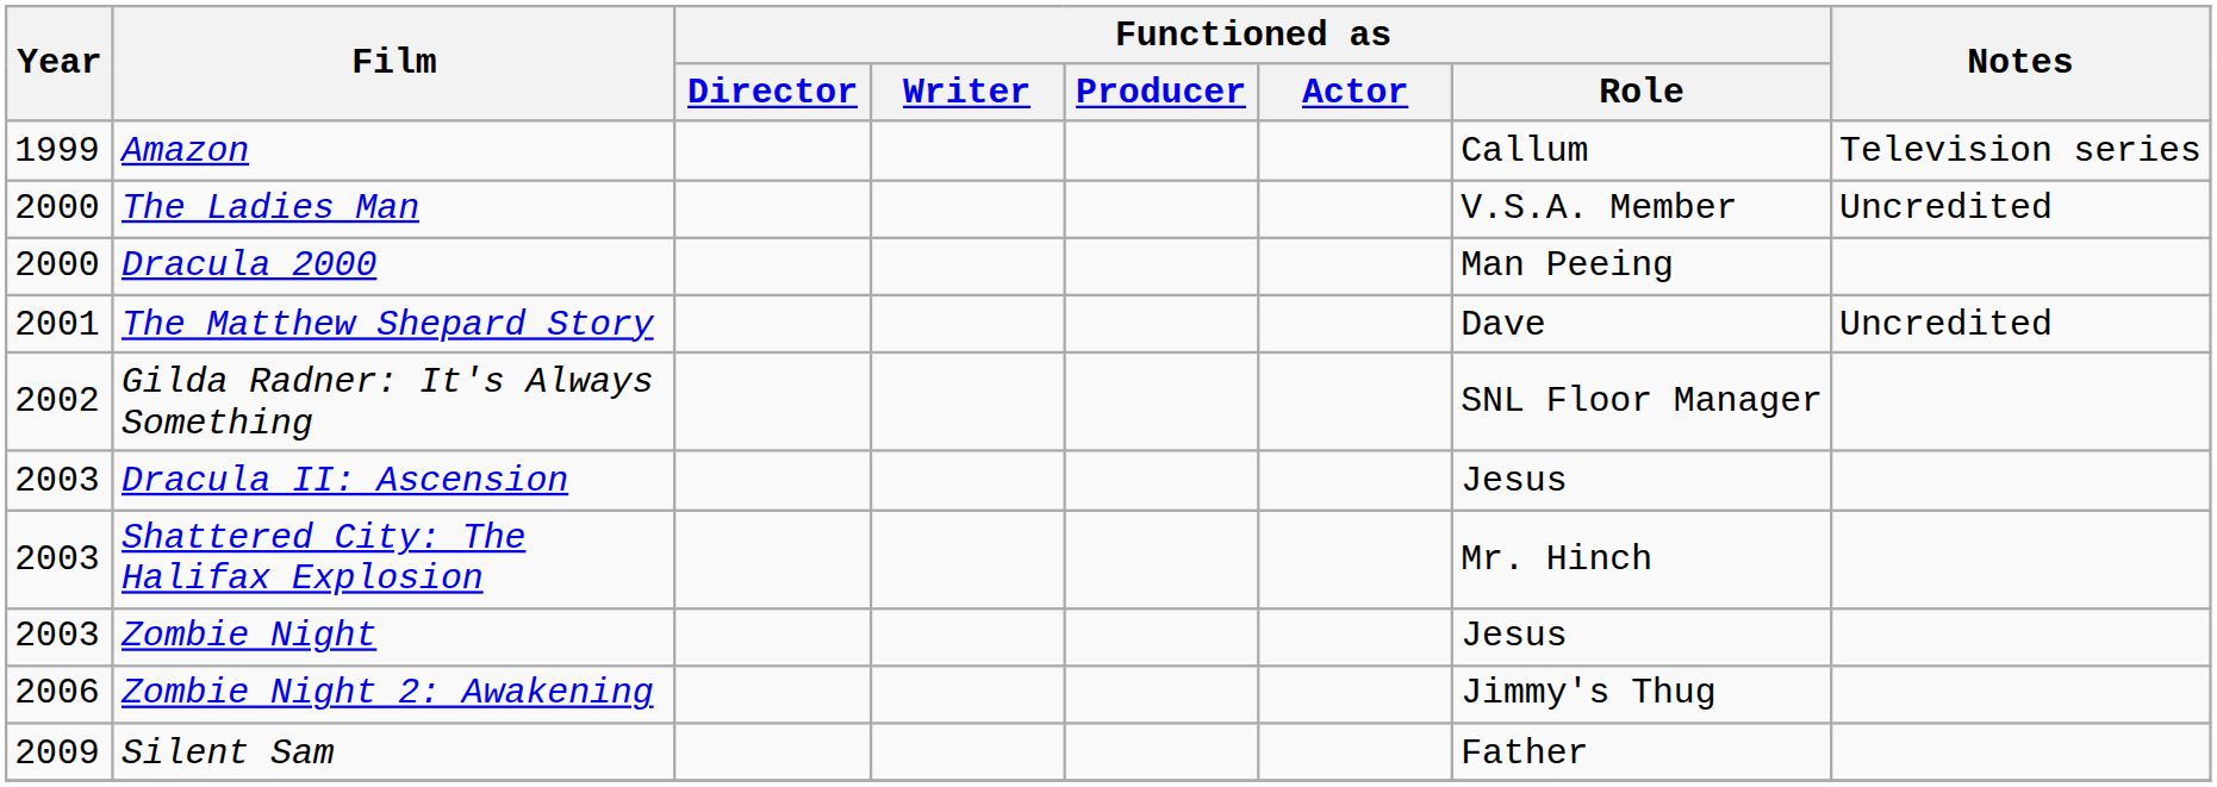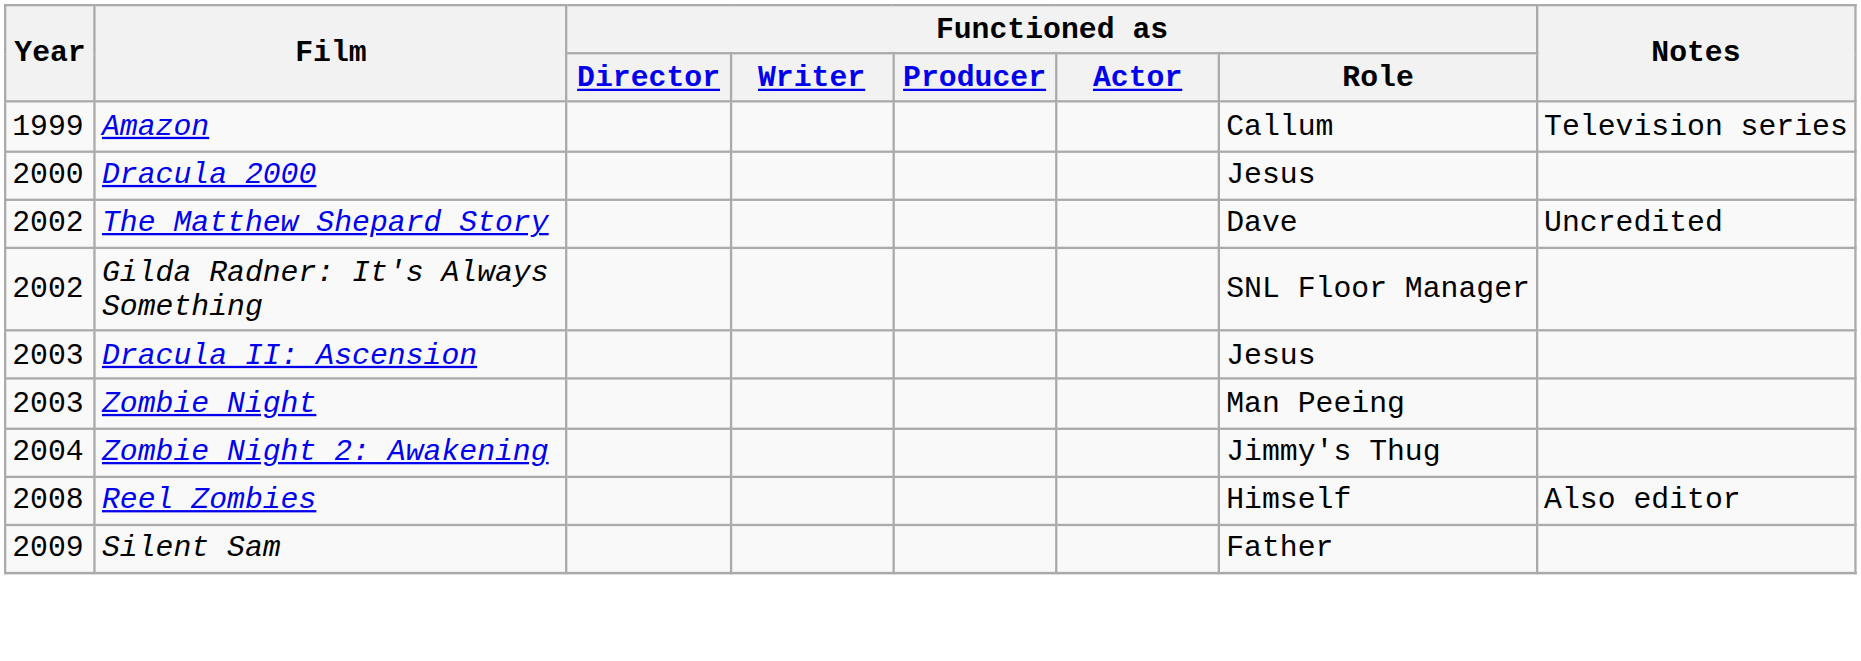- row: 2000 | The Ladies Man | V.S.A. Member | Uncredited
Dracula 2000 | Functioned as / Role: Man Peeing -> Jesus
The Matthew Shepard Story | Year: 2001 -> 2002
- row: 2003 | Shattered City: The Halifax Explosion | Mr. Hinch
Zombie Night | Functioned as / Role: Jesus -> Man Peeing
Zombie Night 2: Awakening | Year: 2006 -> 2004
+ row: 2008 | Reel Zombies | Himself | Also editor
